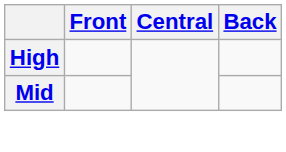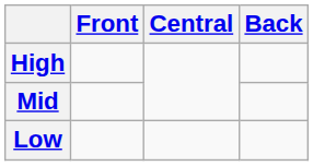+ row: Low
